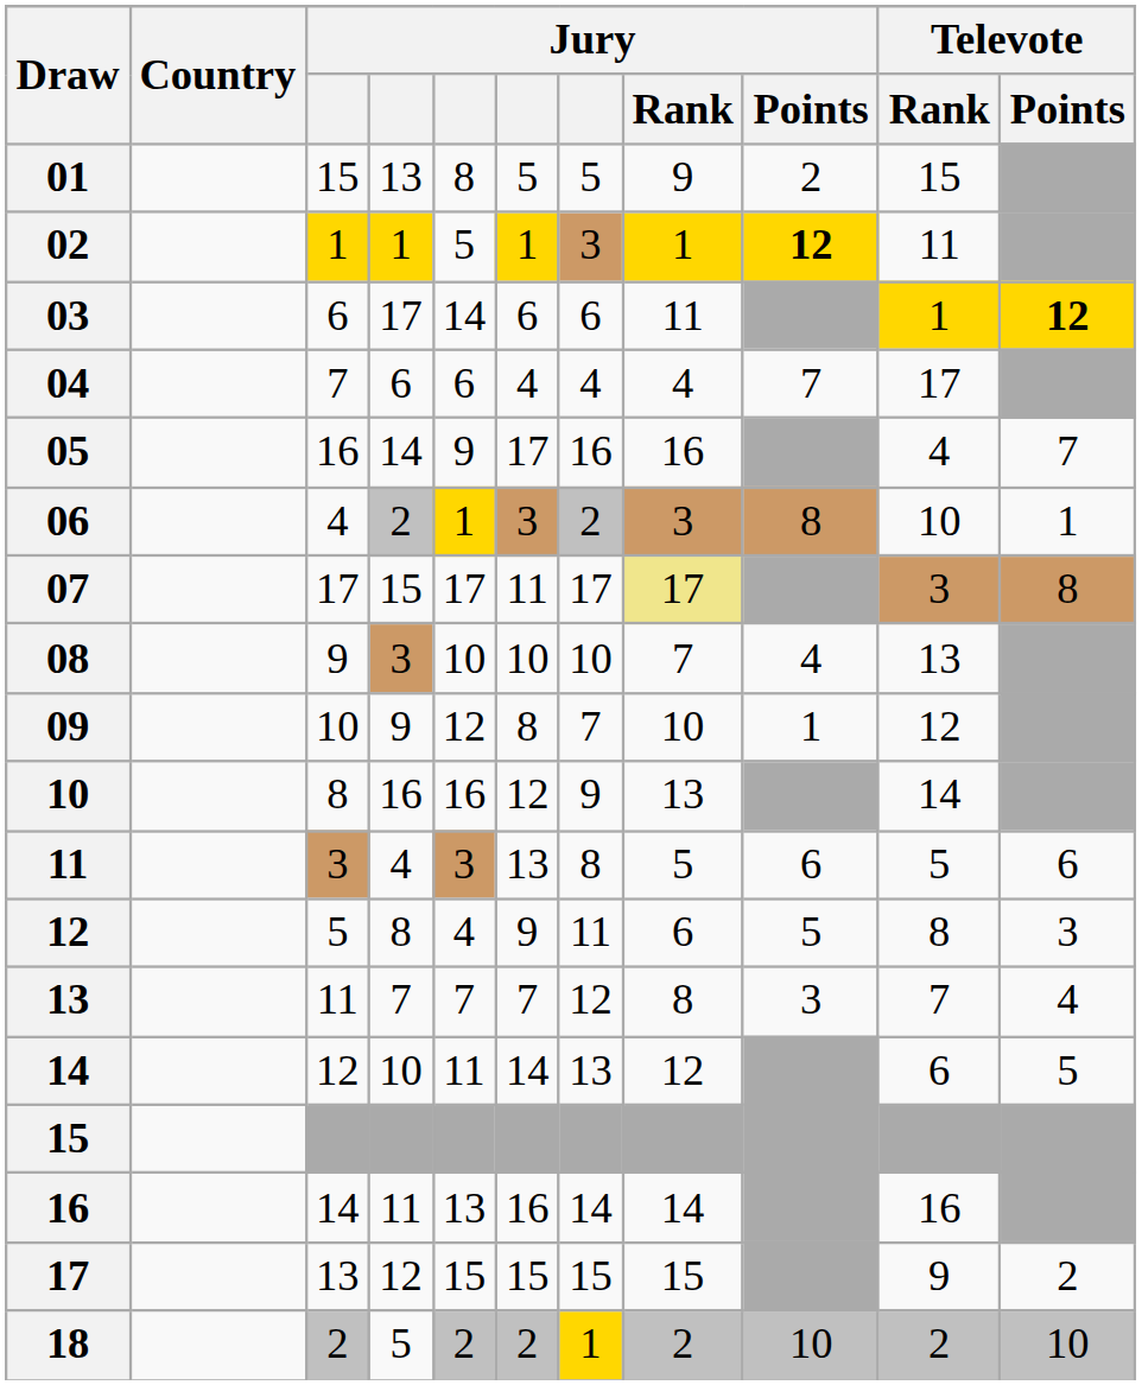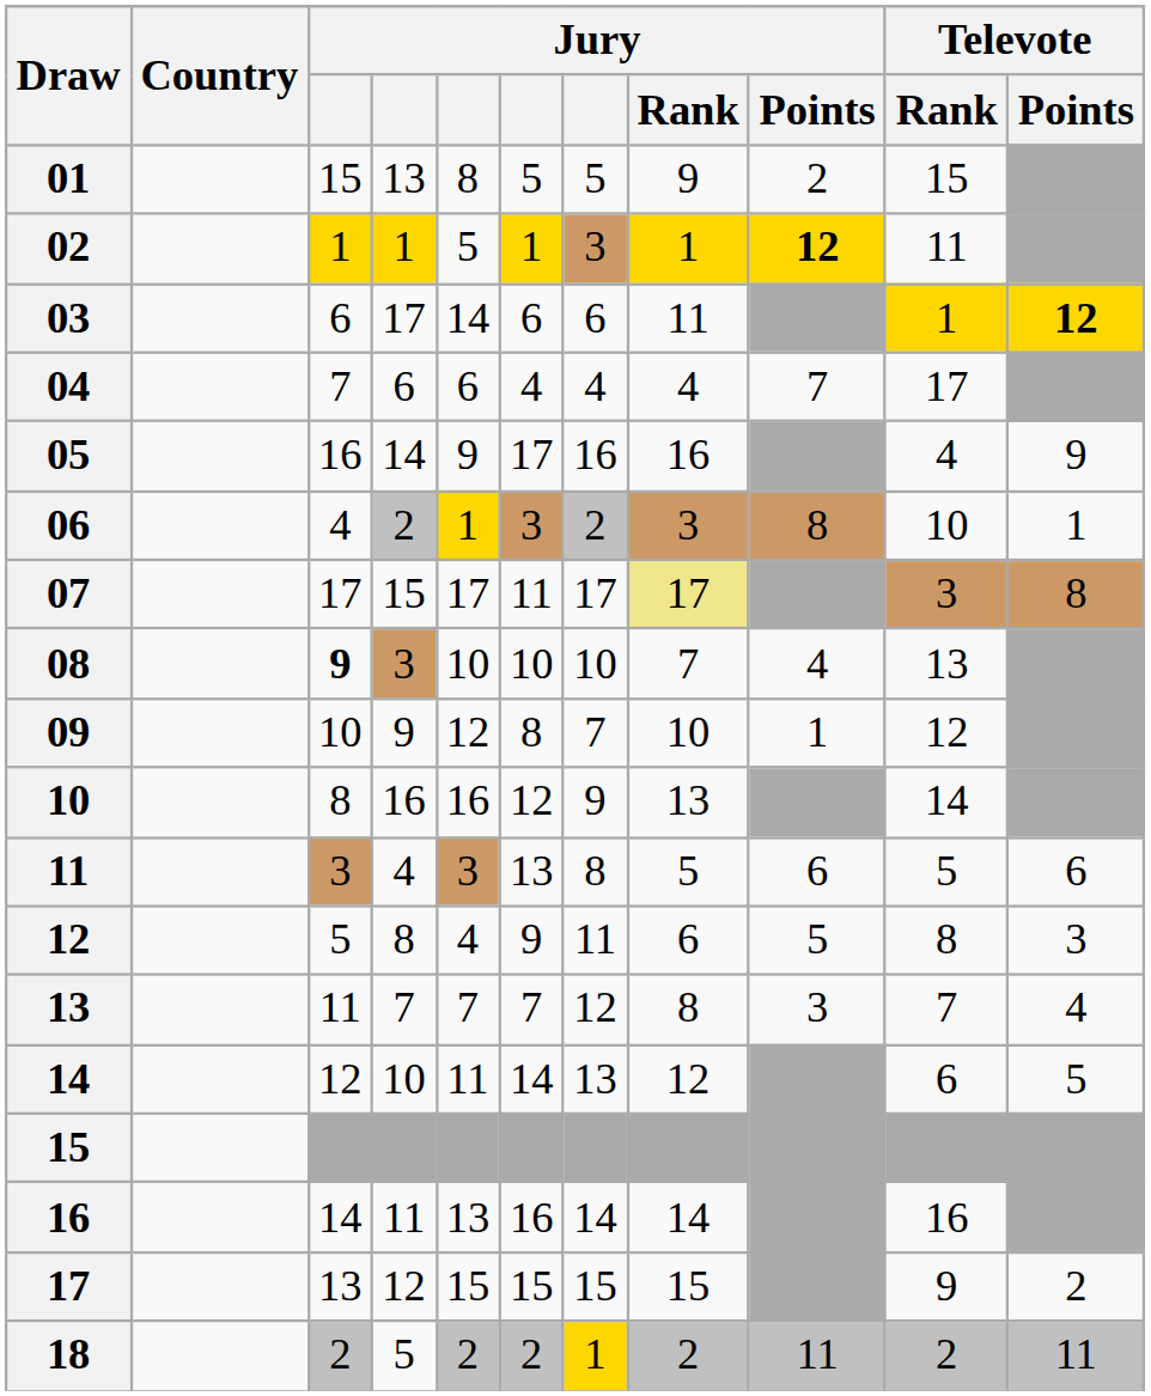05 | Televote / Points: 7 -> 9
08 | column 3: normal -> bold
18 | Jury / Points: 10 -> 11
18 | Televote / Points: 10 -> 11
